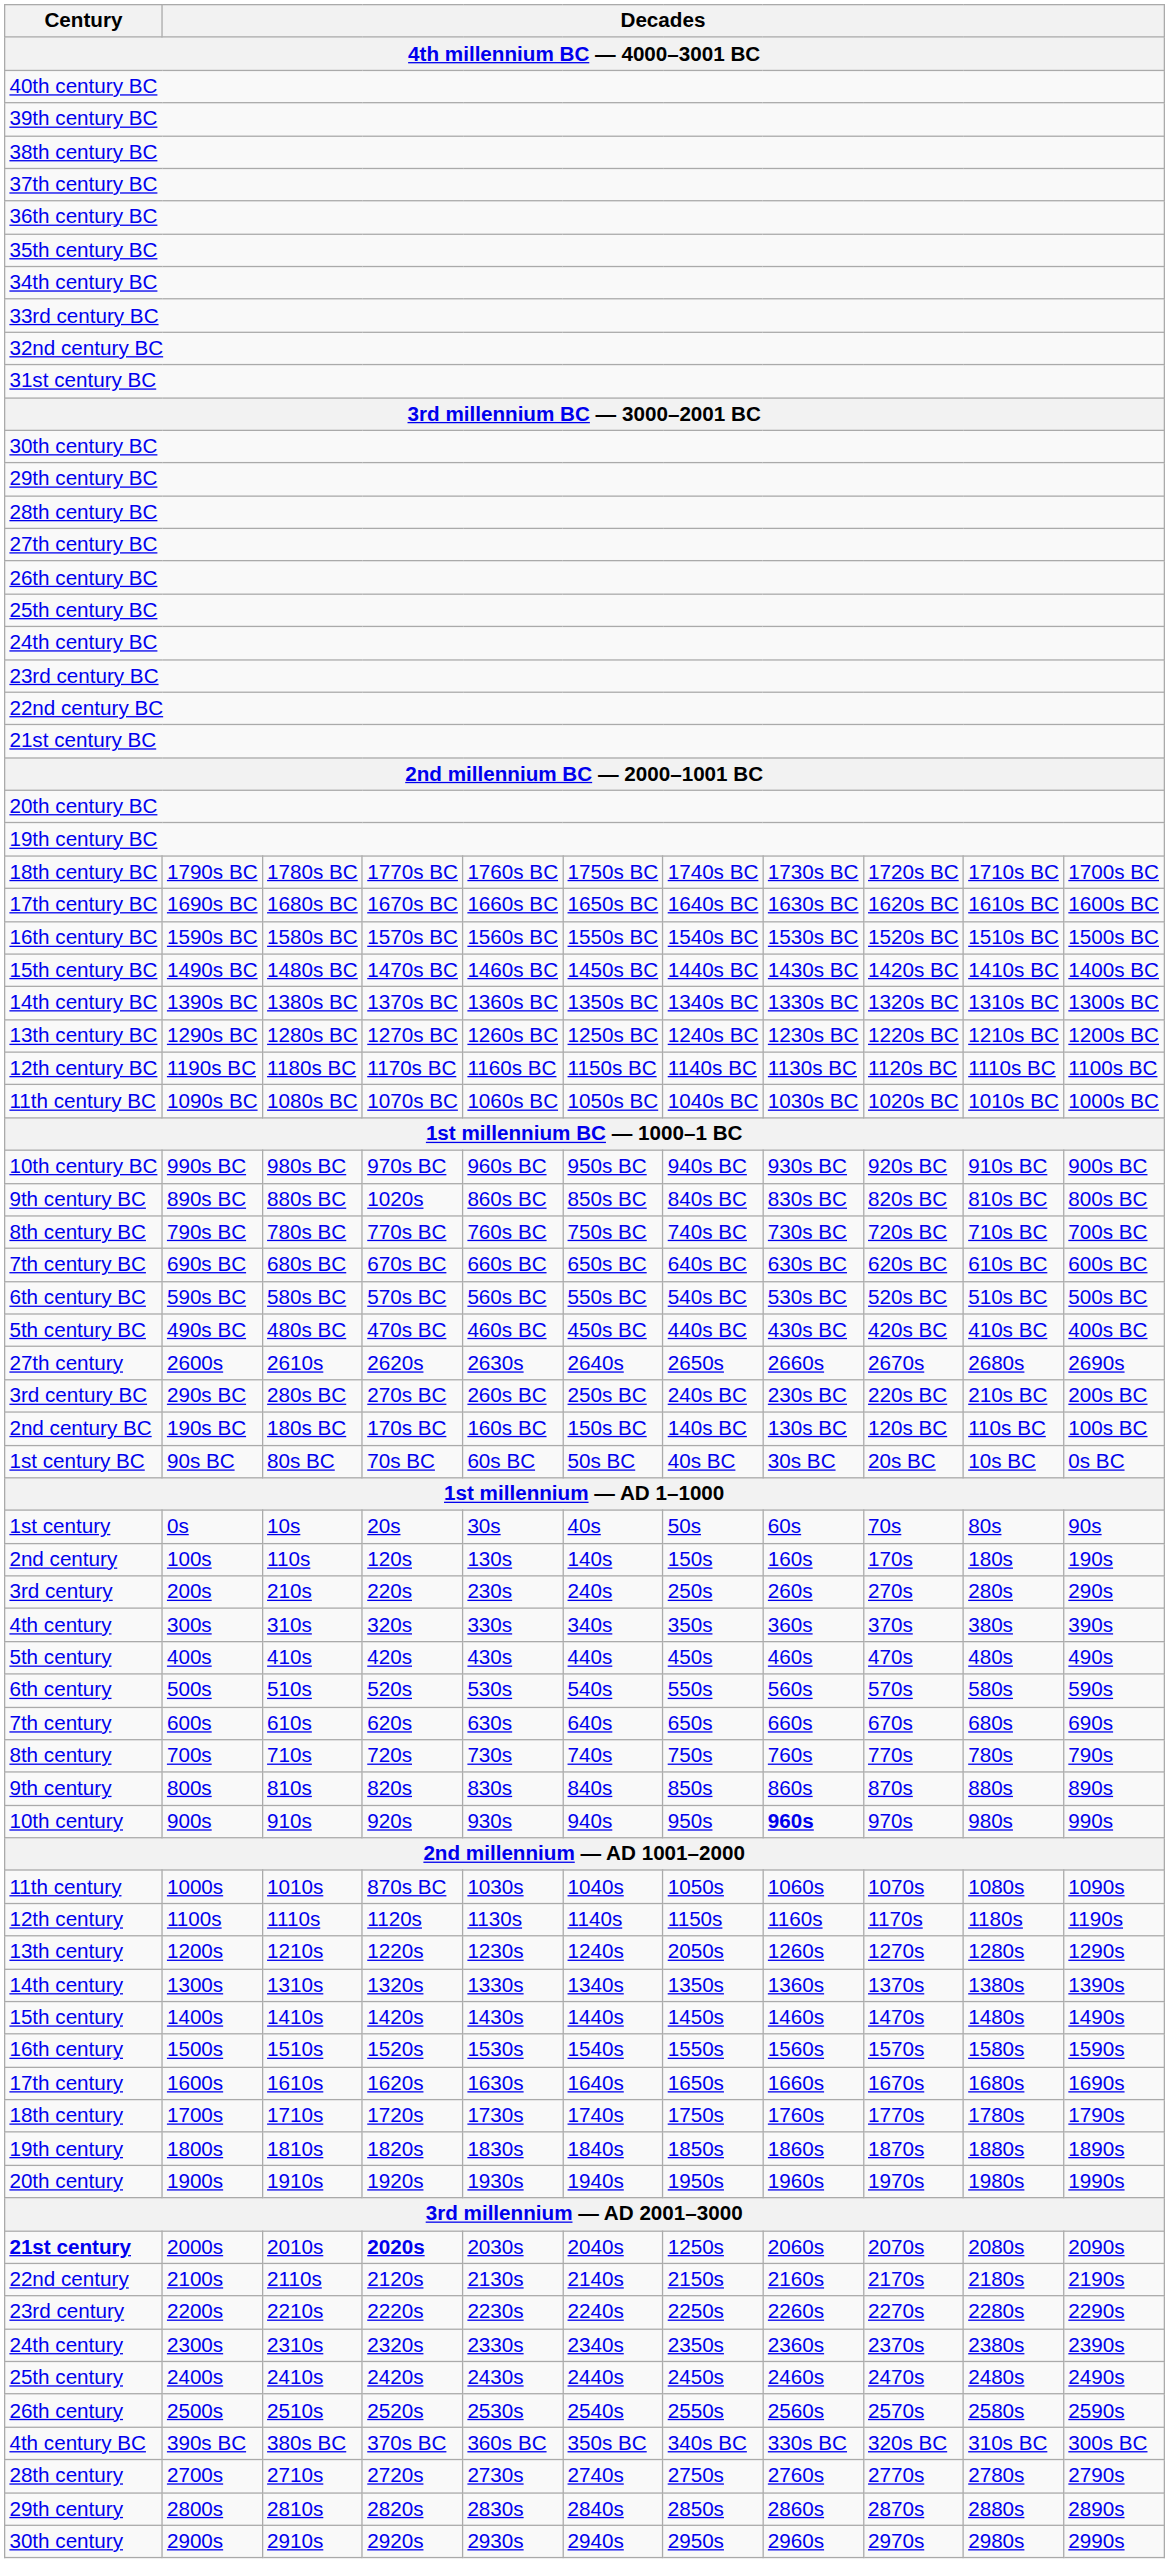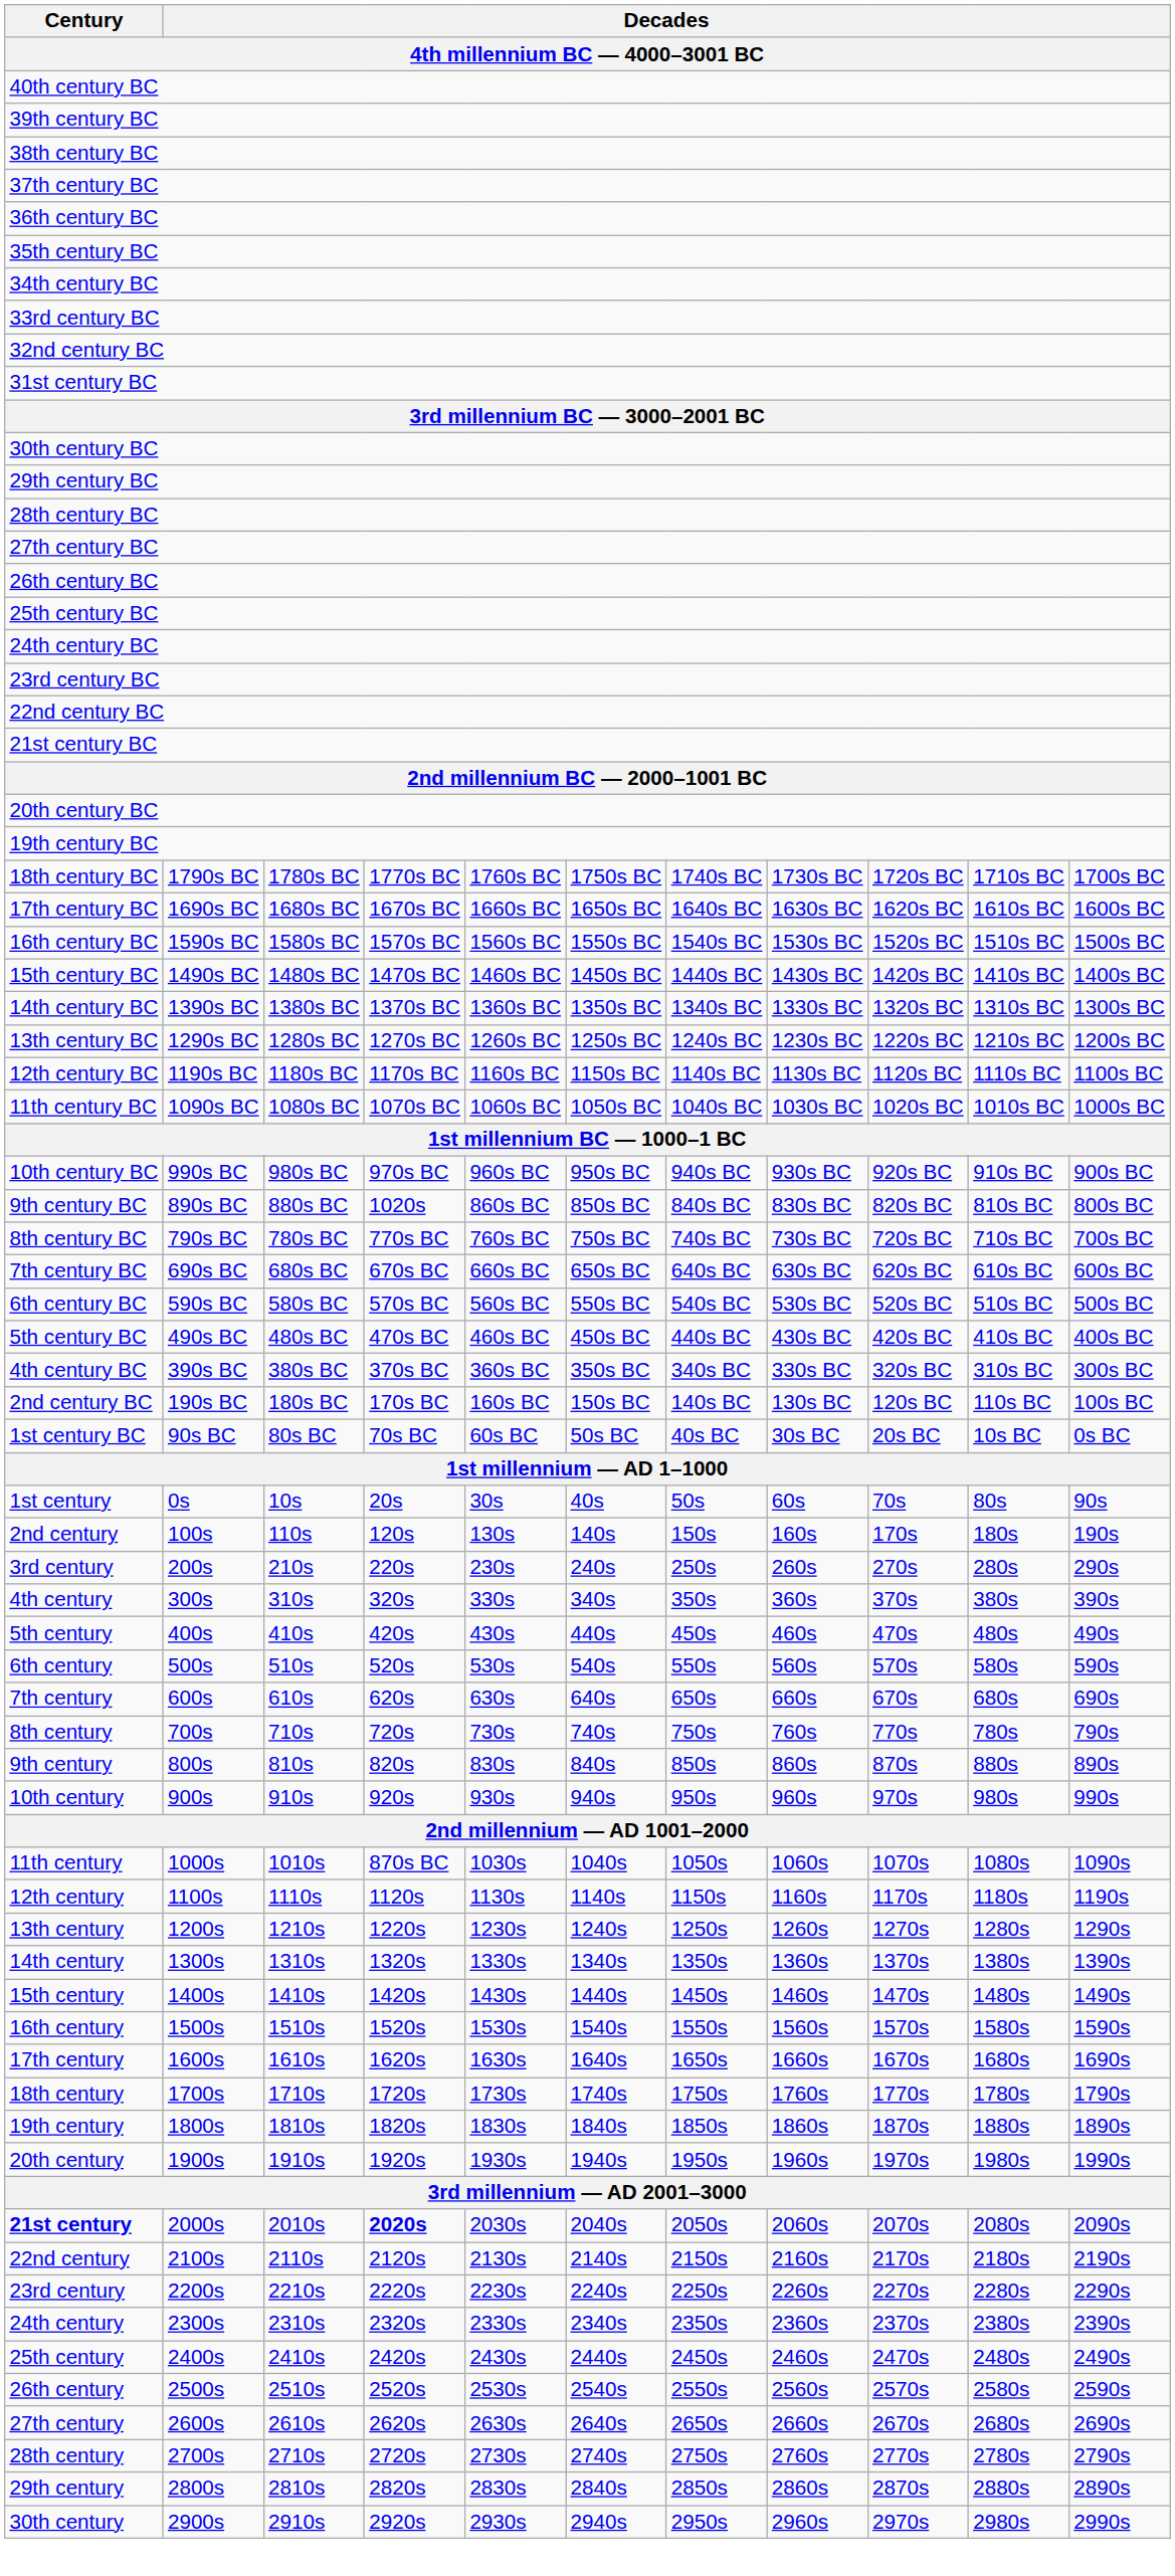rows swapped: 4th century BC <-> 27th century
- row: 3rd century BC | 290s BC | 280s BC | 270s BC | 260s BC | 250s BC | 240s BC | 230s BC | 220s BC | 210s BC | 200s BC
10th century | column 8: bold -> normal
13th century | column 7: 2050s -> 1250s
21st century | column 7: 1250s -> 2050s
